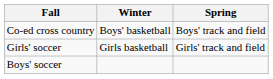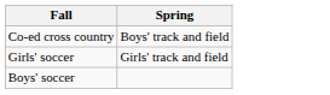- column: Winter | Boys' basketball | Girls basketball
